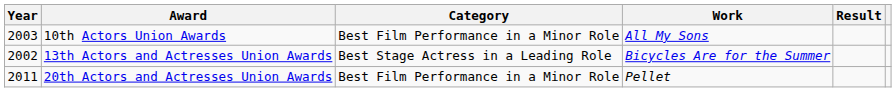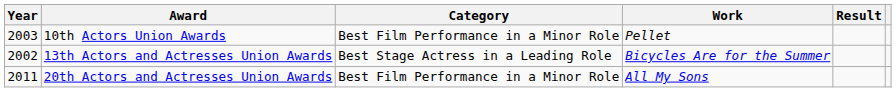10th Actors Union Awards | Work: All My Sons -> Pellet
20th Actors and Actresses Union Awards | Work: Pellet -> All My Sons
